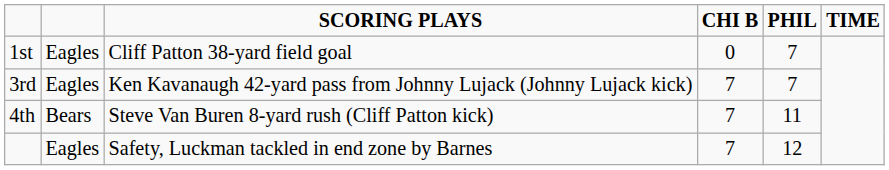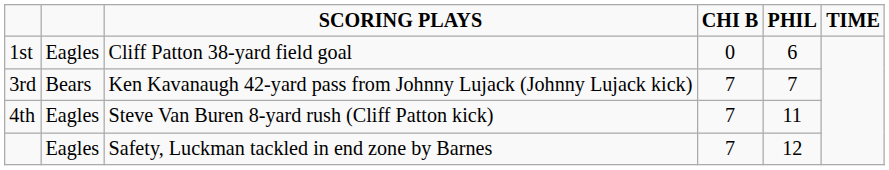1st | PHIL: 7 -> 6
3rd | column 2: Eagles -> Bears
4th | column 2: Bears -> Eagles
